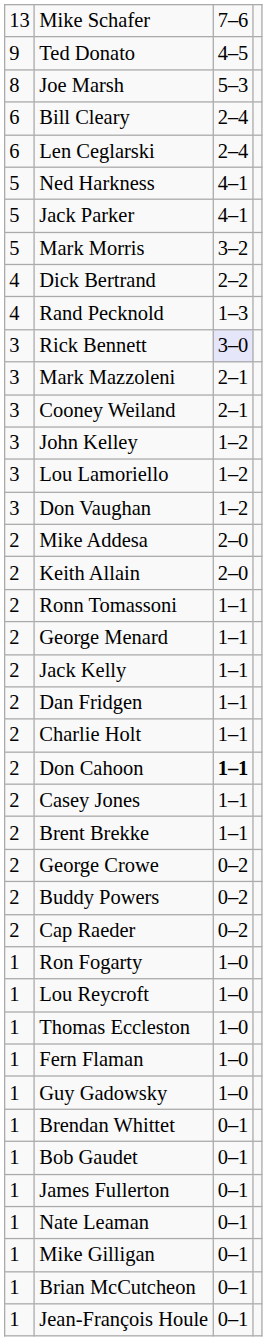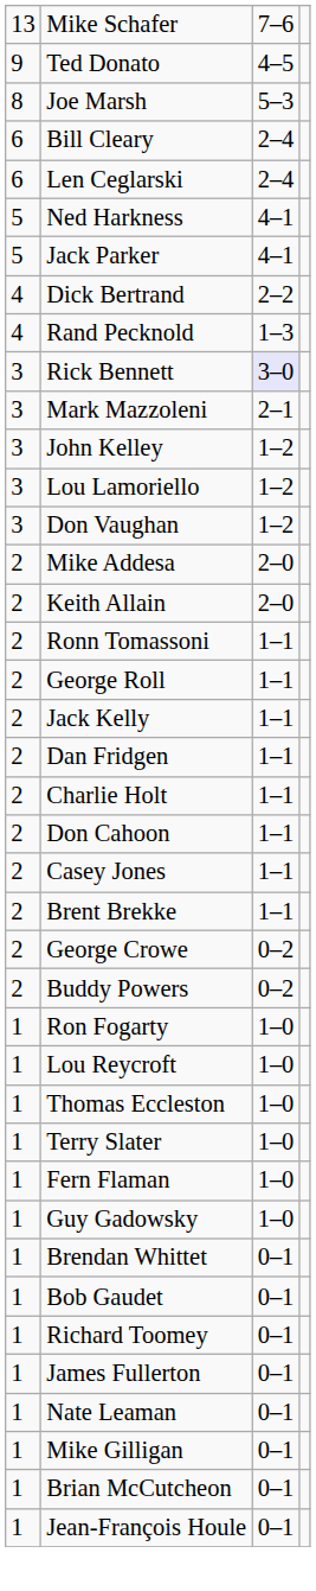- row: 5 | Mark Morris | 3–2
- row: 3 | Cooney Weiland | 2–1
+ row: 2 | George Roll | 1–1
- row: 2 | George Menard | 1–1
Don Cahoon | column 3: bold -> normal
- row: 2 | Cap Raeder | 0–2
+ row: 1 | Terry Slater | 1–0
+ row: 1 | Richard Toomey | 0–1
